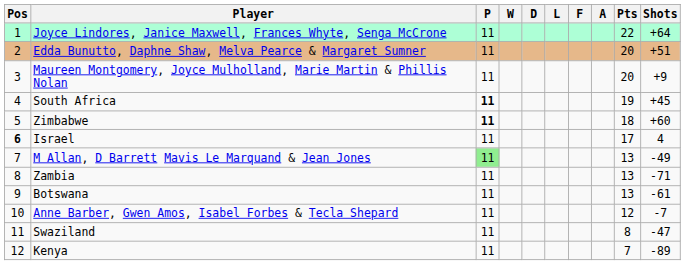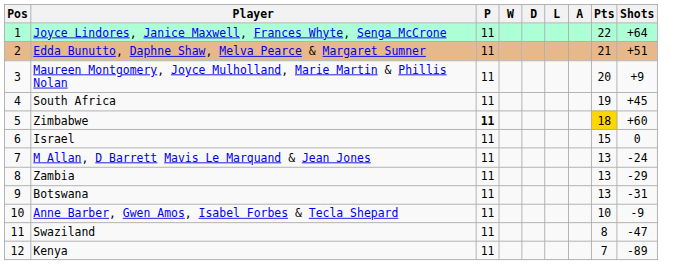- column: F
Edda Bunutto, Daphne Shaw, Melva Pearce & Margaret Sumner | Pts: 20 -> 21
South Africa | P: bold -> normal
Zimbabwe | Pts: no background -> gold background
Israel | Pos: bold -> normal
Israel | Pts: 17 -> 15
Israel | Shots: 4 -> 0
M Allan, D Barrett Mavis Le Marquand & Jean Jones | P: lightgreen background -> no background
M Allan, D Barrett Mavis Le Marquand & Jean Jones | Shots: -49 -> -24
Zambia | Shots: -71 -> -29
Botswana | Shots: -61 -> -31
Anne Barber, Gwen Amos, Isabel Forbes & Tecla Shepard | Pts: 12 -> 10
Anne Barber, Gwen Amos, Isabel Forbes & Tecla Shepard | Shots: -7 -> -9
